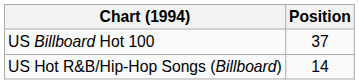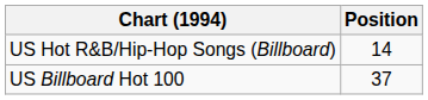rows swapped: US Billboard Hot 100 <-> US Hot R&B/Hip-Hop Songs (Billboard)
